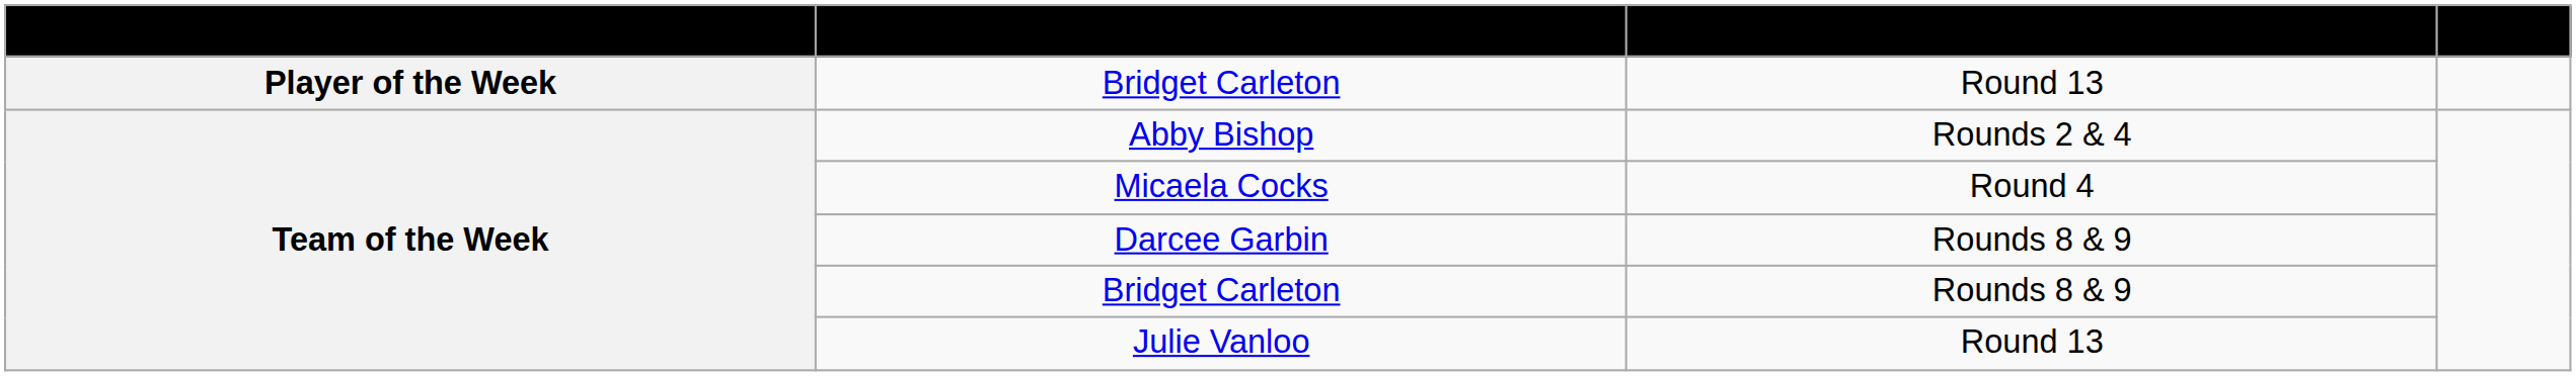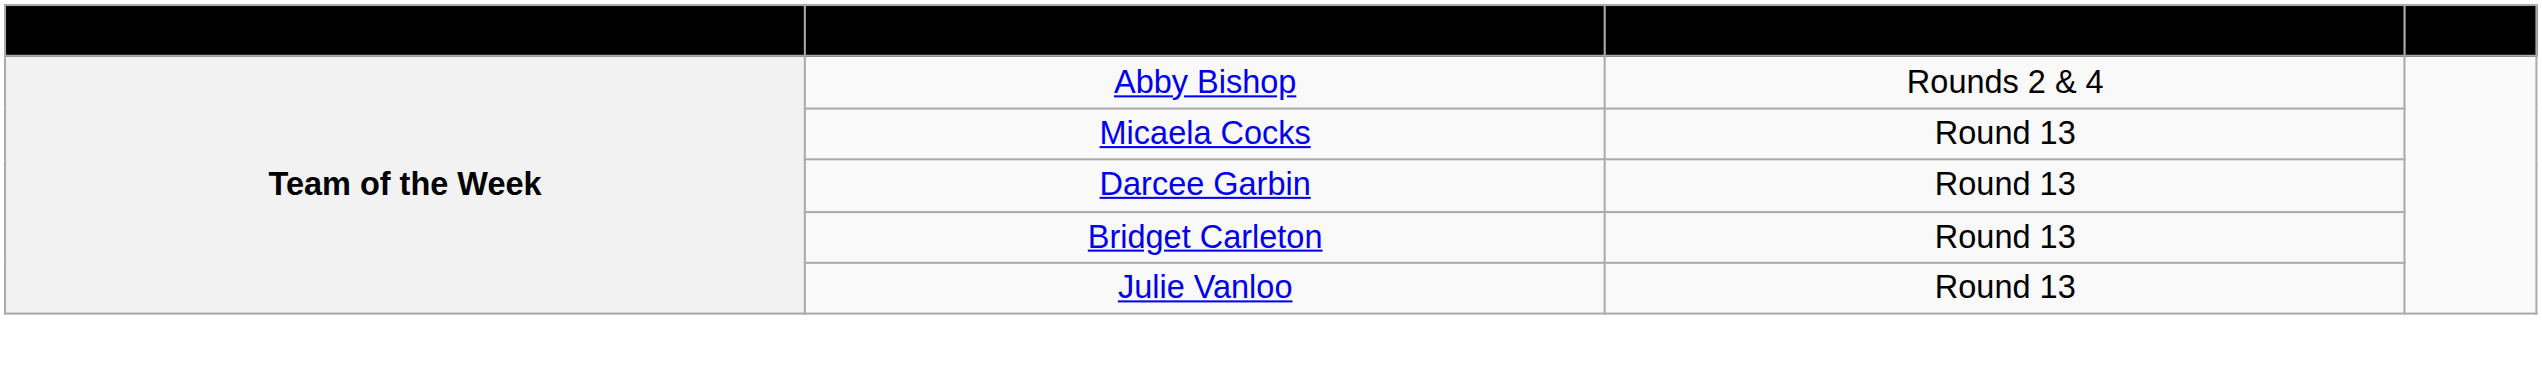- row: Player of the Week | Bridget Carleton | Round 13
Micaela Cocks | Round(s): Round 4 -> Round 13
Darcee Garbin | Round(s): Rounds 8 & 9 -> Round 13
Team of the Week / Bridget Carleton | Round(s): Rounds 8 & 9 -> Round 13
